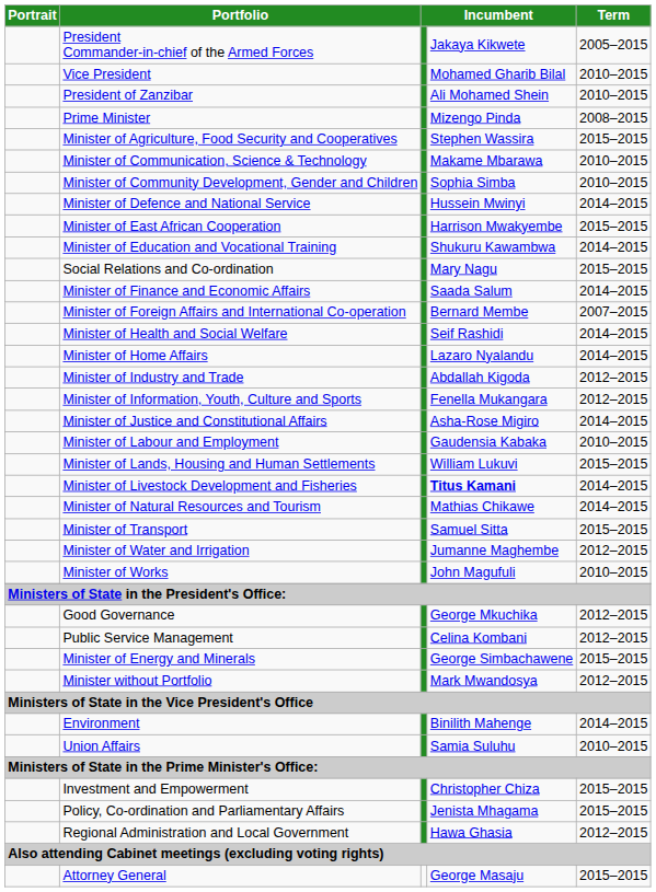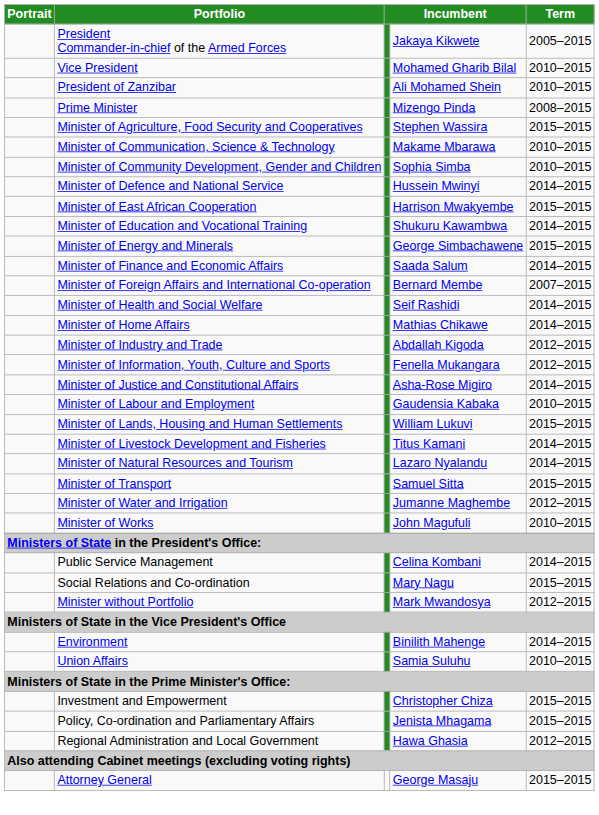rows swapped: Minister of Energy and Minerals <-> Social Relations and Co-ordination
Minister of Home Affairs | column 4: Lazaro Nyalandu -> Mathias Chikawe
Minister of Livestock Development and Fisheries | column 4: bold -> normal
Minister of Natural Resources and Tourism | column 4: Mathias Chikawe -> Lazaro Nyalandu
- row: Good Governance | George Mkuchika | 2012–2015
Public Service Management | Term: 2012–2015 -> 2014–2015
